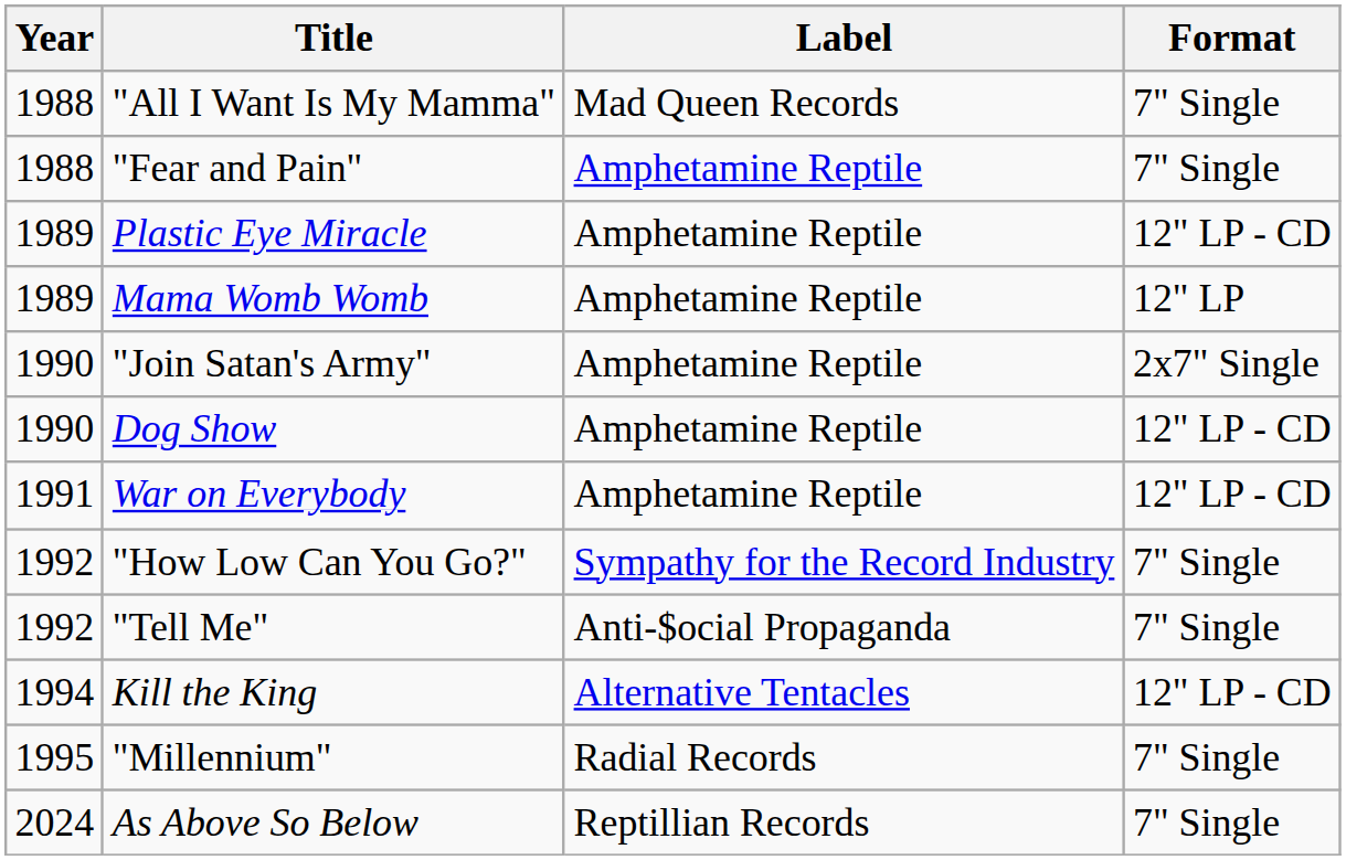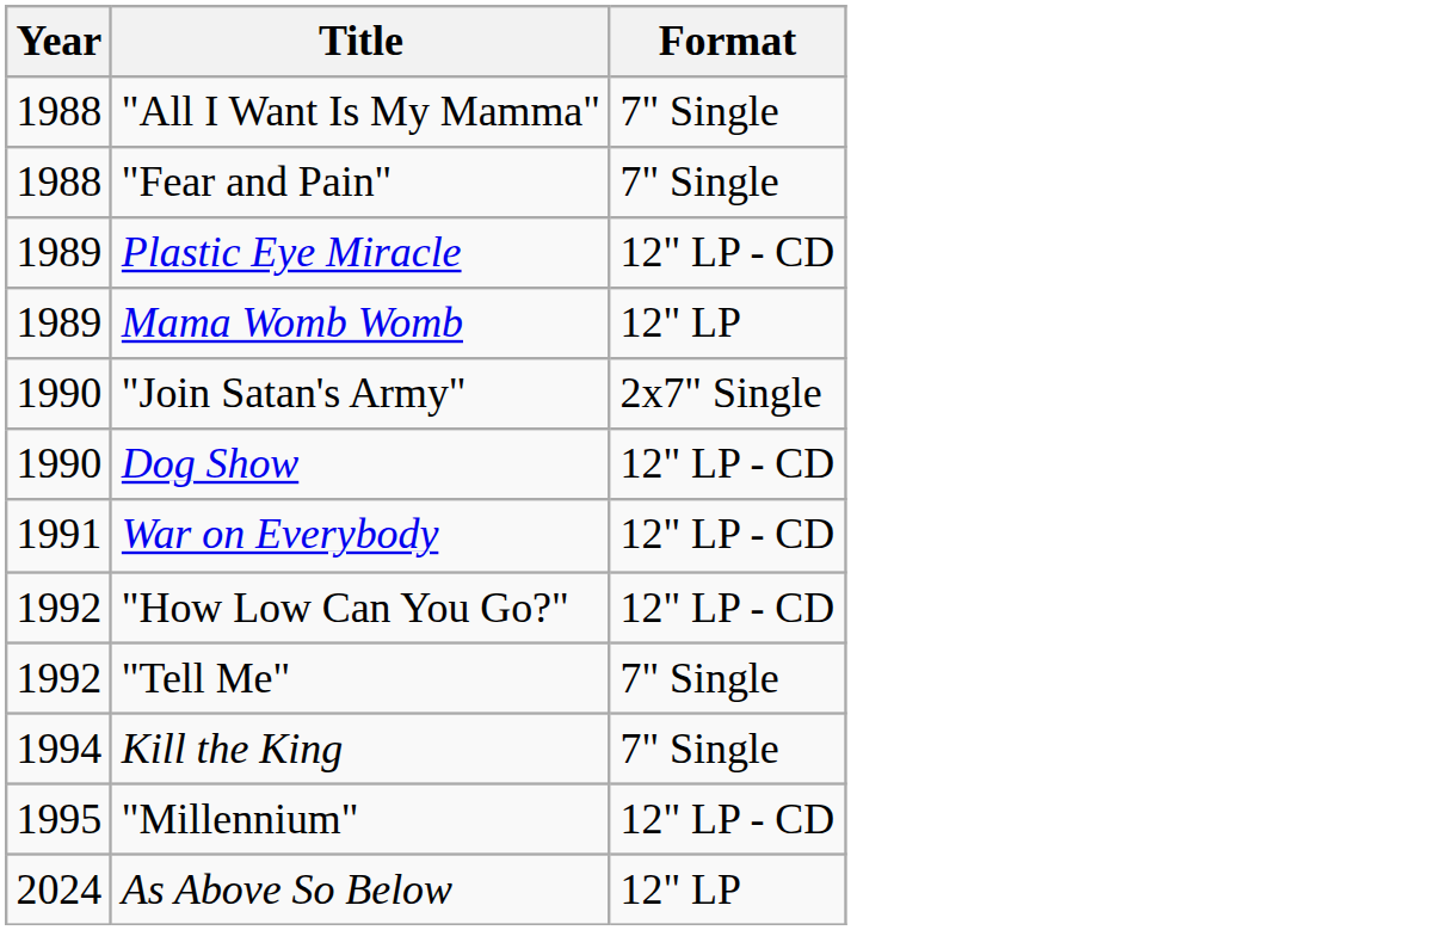- column: Label | Mad Queen Records | Amphetamine Reptile | Amphetamine Reptile | Amphetamine Reptile | Amphetamine Reptile | Amphetamine Reptile | Amphetamine Reptile | Sympathy for the Record Industry | Anti-$ocial Propaganda | Alternative Tentacles | Radial Records | Reptillian Records
"How Low Can You Go?" | Format: 7" Single -> 12" LP - CD
Kill the King | Format: 12" LP - CD -> 7" Single
"Millennium" | Format: 7" Single -> 12" LP - CD
As Above So Below | Format: 7" Single -> 12" LP
